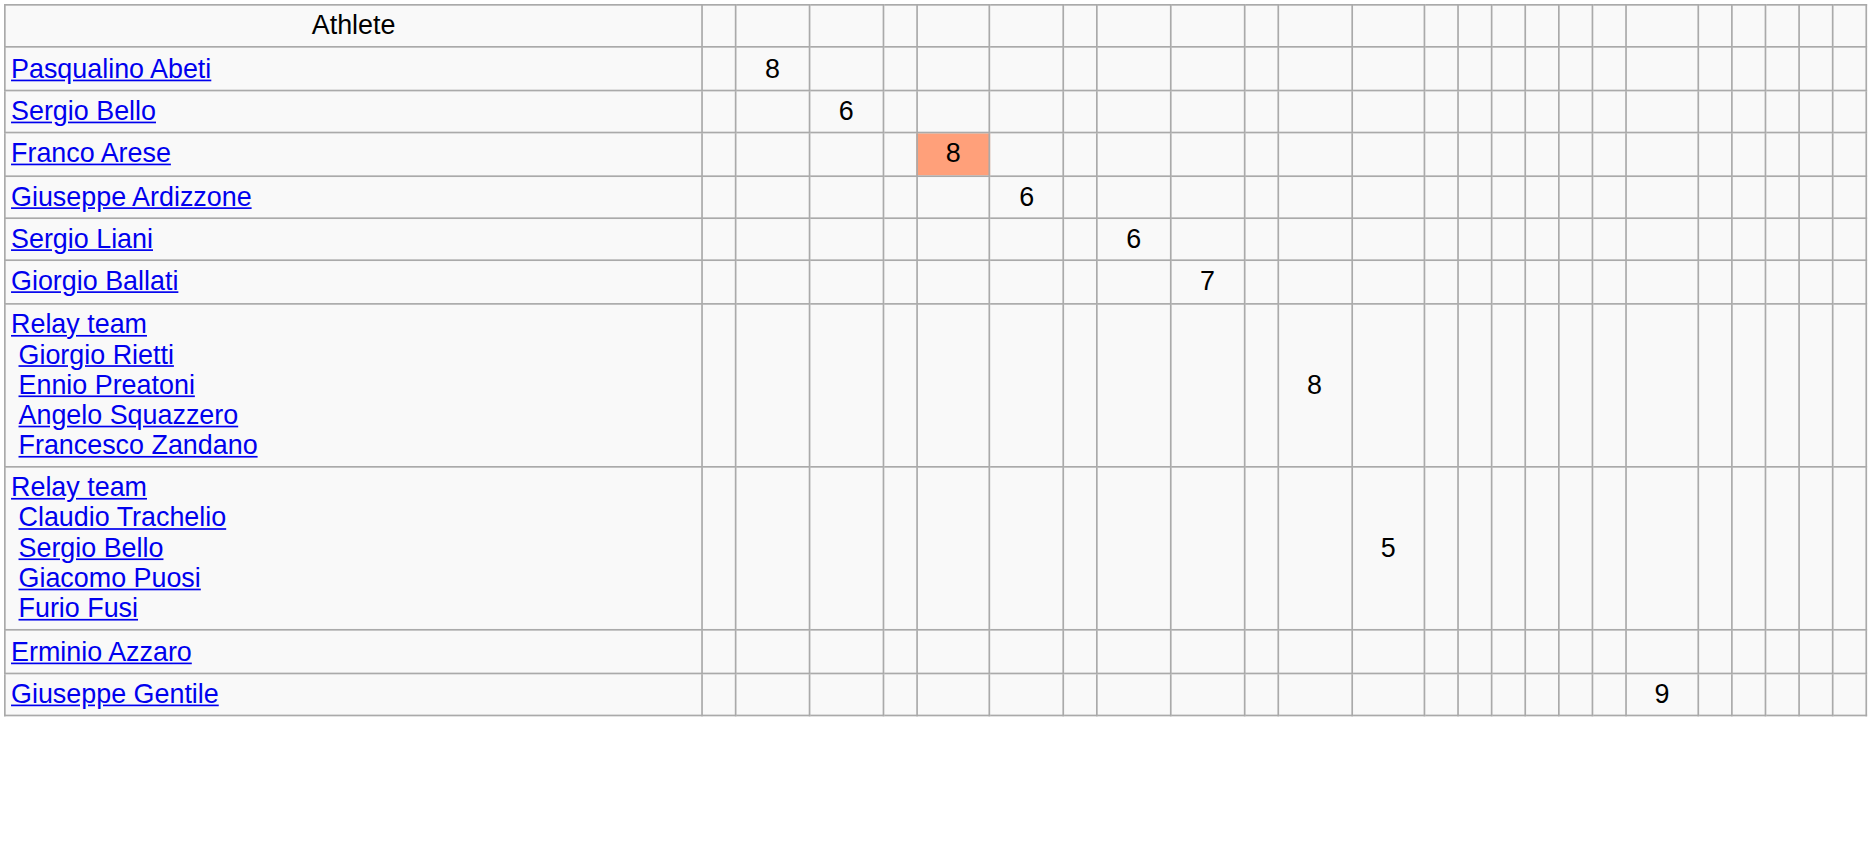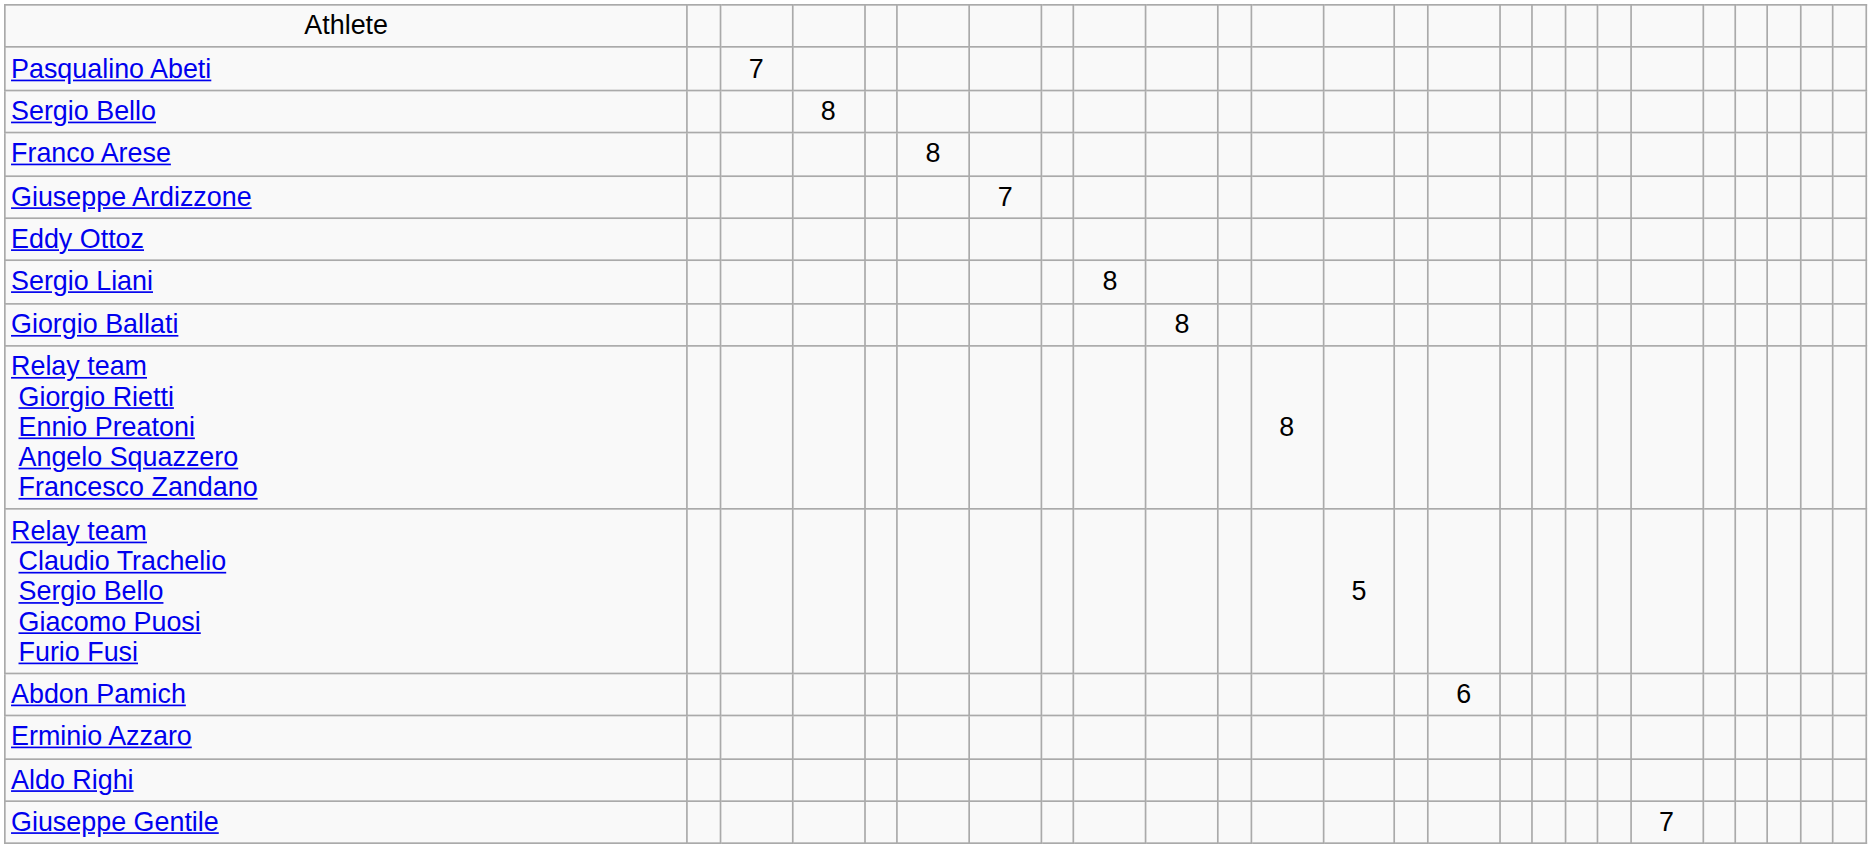Pasqualino Abeti | column 3: 8 -> 7
Sergio Bello | column 4: 6 -> 8
Franco Arese | column 6: lightsalmon background -> no background
Giuseppe Ardizzone | column 7: 6 -> 7
+ row: Eddy Ottoz
Sergio Liani | column 9: 6 -> 8
Giorgio Ballati | column 10: 7 -> 8
+ row: Abdon Pamich | 6
+ row: Aldo Righi
Giuseppe Gentile | column 20: 9 -> 7
